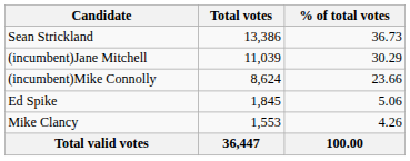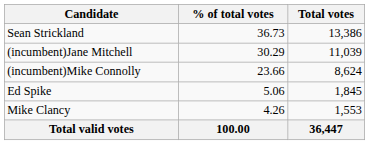columns swapped: Total votes <-> % of total votes
